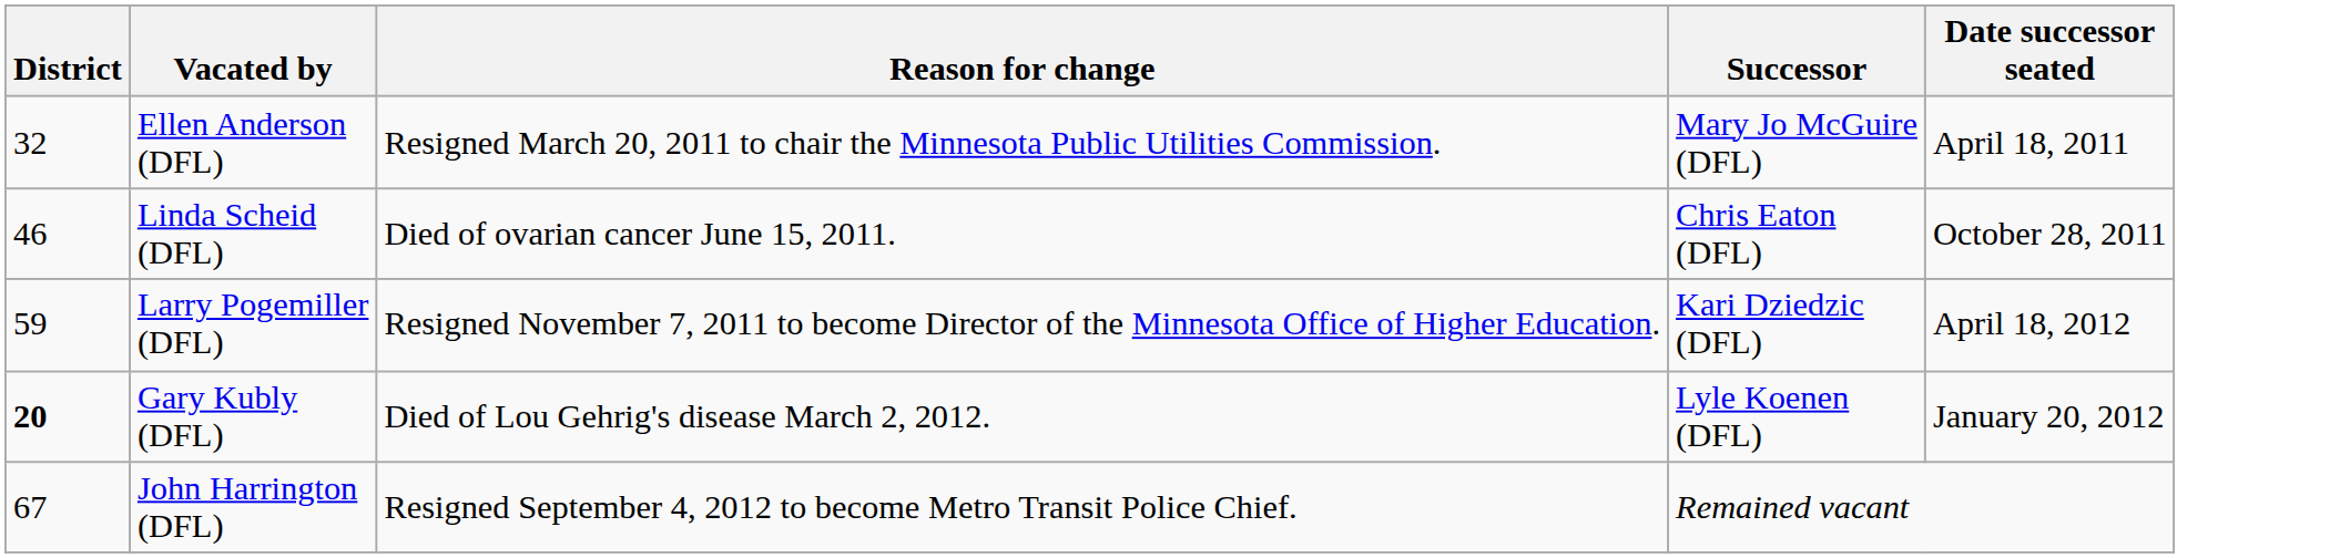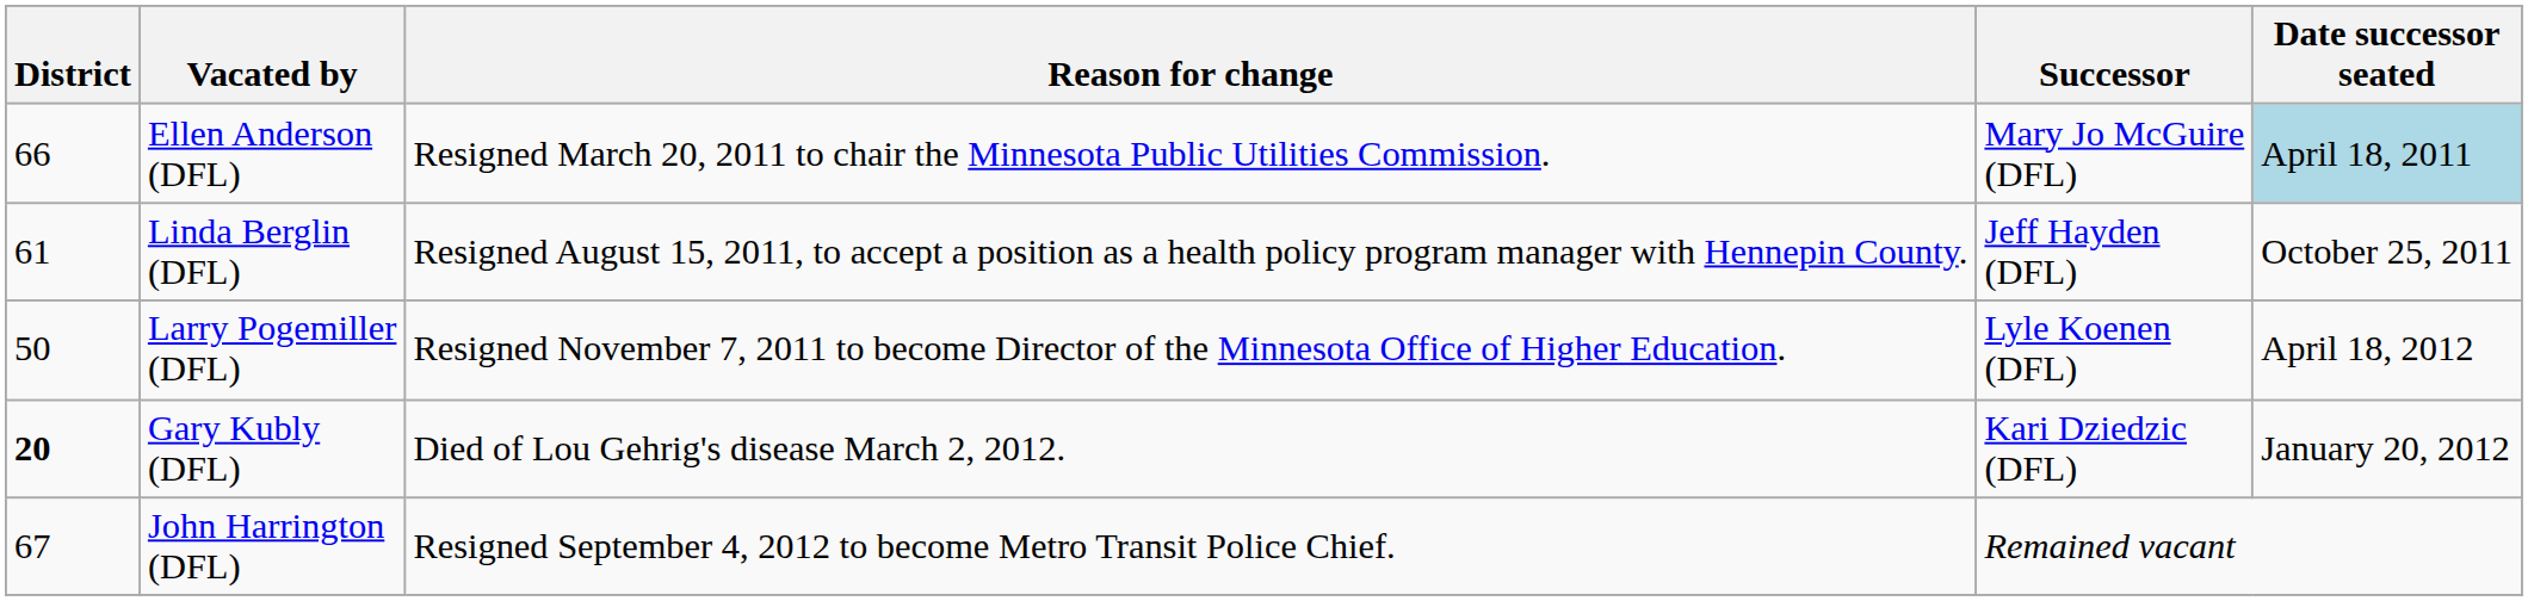Ellen Anderson (DFL) | District: 32 -> 66
Ellen Anderson (DFL) | Date successor seated: no background -> lightblue background
- row: 46 | Linda Scheid (DFL) | Died of ovarian cancer June 15, 2011. | Chris Eaton (DFL) | October 28, 2011
+ row: 61 | Linda Berglin (DFL) | Resigned August 15, 2011, to accept a position as a health policy program manager with Hennepin County. | Jeff Hayden (DFL) | October 25, 2011
Larry Pogemiller (DFL) | District: 59 -> 50
Larry Pogemiller (DFL) | Successor: Kari Dziedzic (DFL) -> Lyle Koenen (DFL)
Gary Kubly (DFL) | Successor: Lyle Koenen (DFL) -> Kari Dziedzic (DFL)
